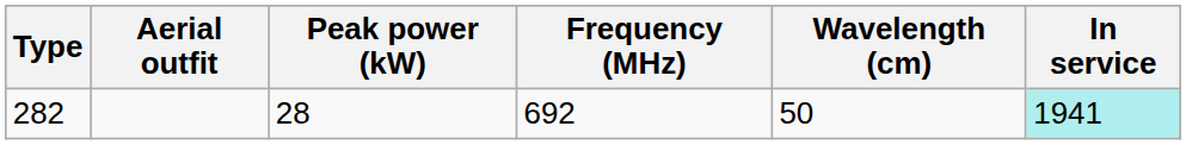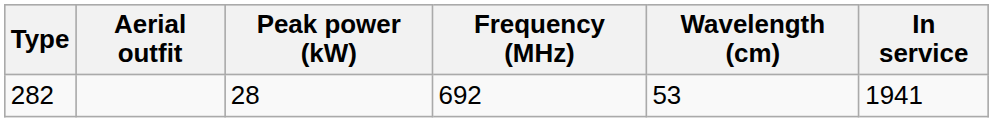282 | Wavelength (cm): 50 -> 53
282 | In service: paleturquoise background -> no background
